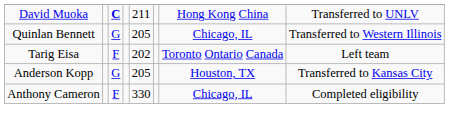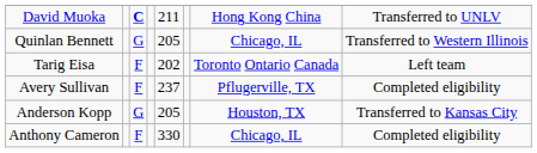+ row: Avery Sullivan | F | 237 | Pflugerville, TX | Completed eligibility
